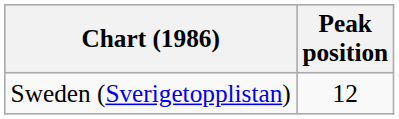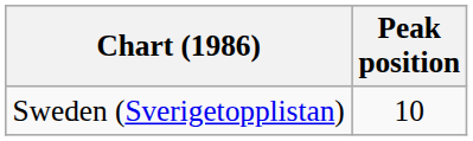Sweden (Sverigetopplistan) | Peak position: 12 -> 10
